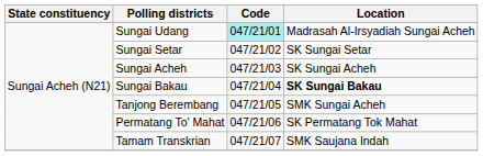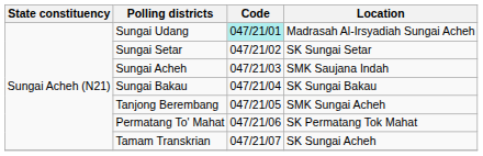Sungai Acheh | Location: SK Sungai Acheh -> SMK Saujana Indah
Sungai Bakau | Location: bold -> normal
Tamam Transkrian | Location: SMK Saujana Indah -> SK Sungai Acheh
